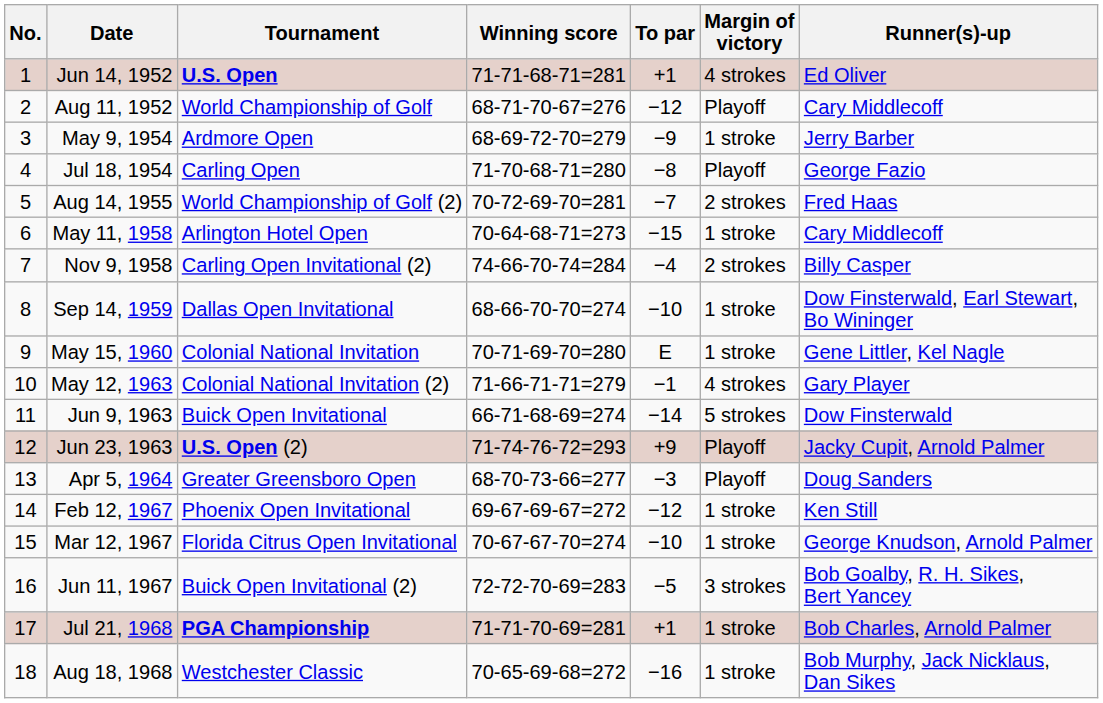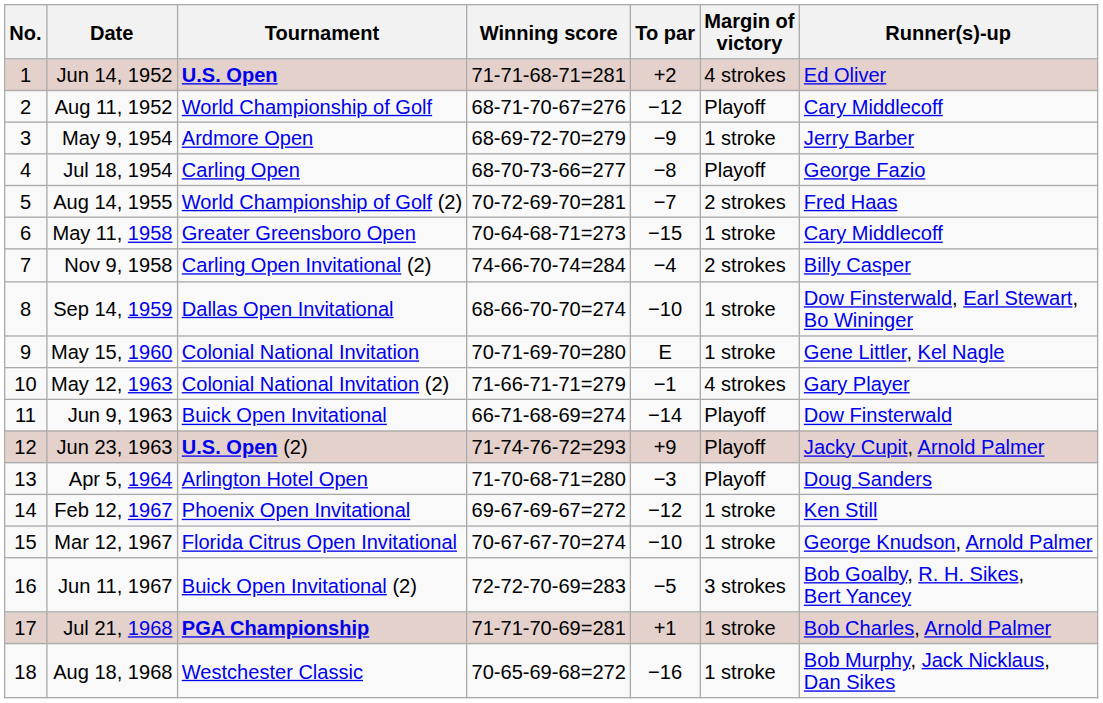Jun 14, 1952 | To par: +1 -> +2
Jul 18, 1954 | Winning score: 71-70-68-71=280 -> 68-70-73-66=277
May 11, 1958 | Tournament: Arlington Hotel Open -> Greater Greensboro Open
Jun 9, 1963 | Margin of victory: 5 strokes -> Playoff
Apr 5, 1964 | Tournament: Greater Greensboro Open -> Arlington Hotel Open
Apr 5, 1964 | Winning score: 68-70-73-66=277 -> 71-70-68-71=280
